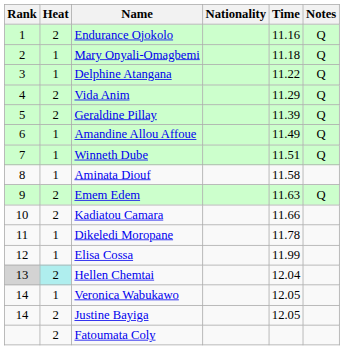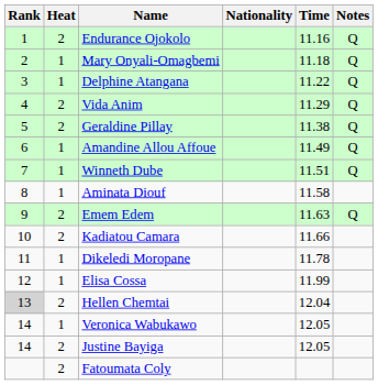Geraldine Pillay | Time: 11.39 -> 11.38
Hellen Chemtai | Heat: paleturquoise background -> no background
